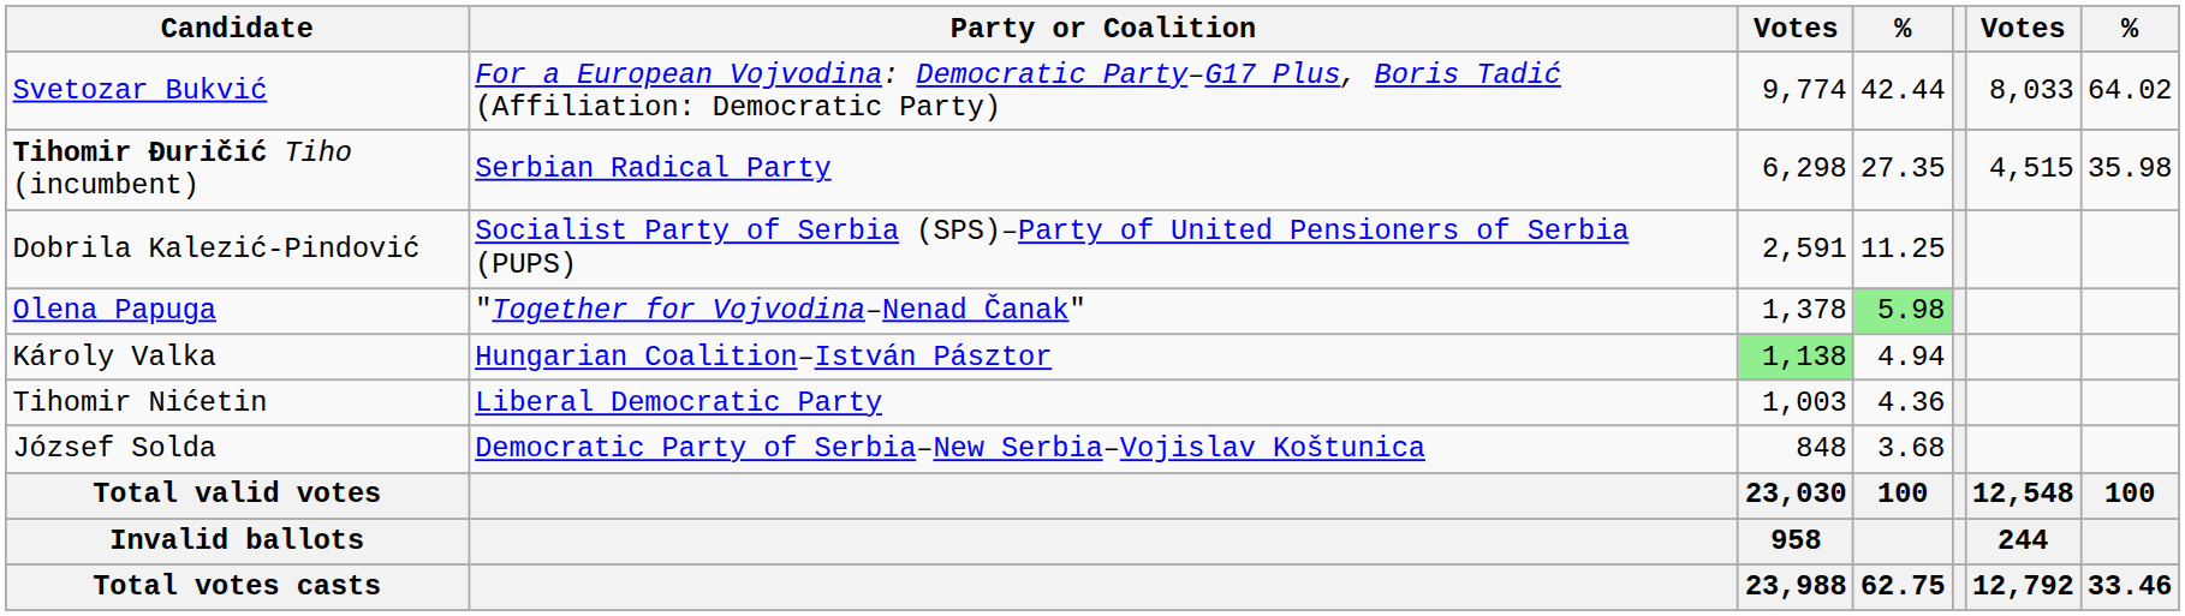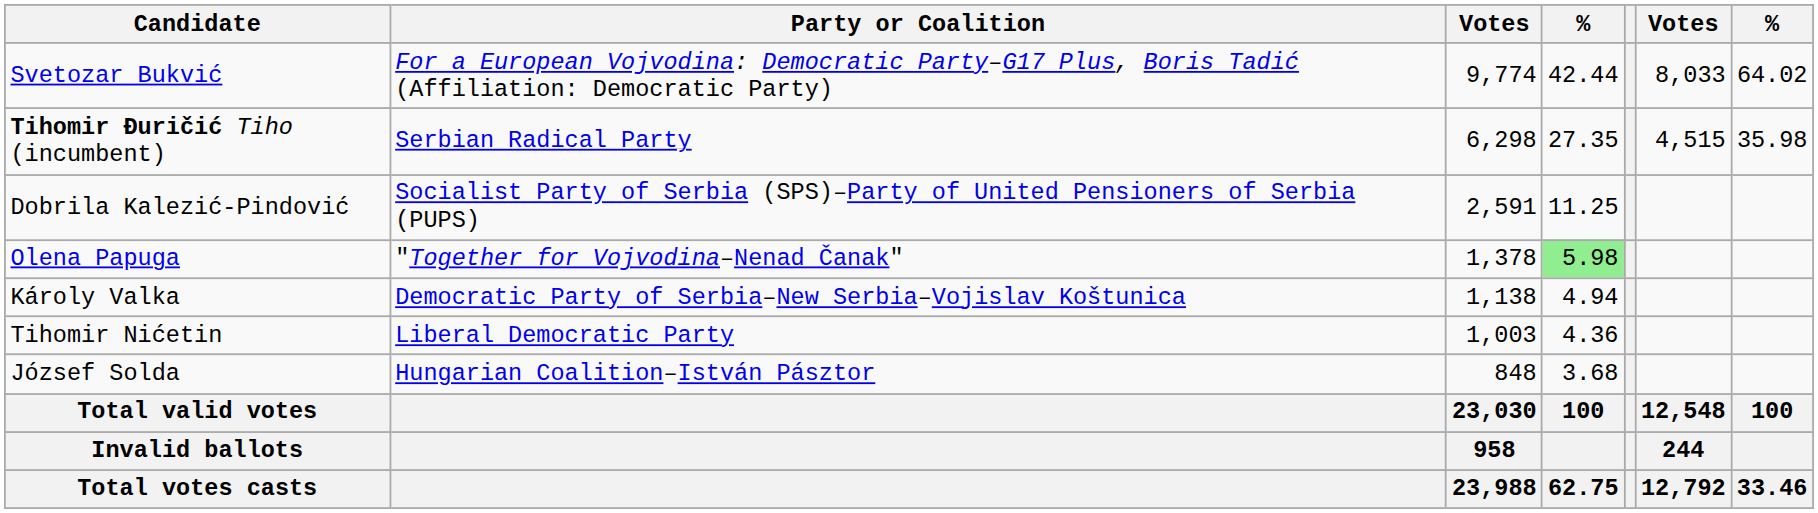Károly Valka | Party or Coalition: Hungarian Coalition–István Pásztor -> Democratic Party of Serbia–New Serbia–Vojislav Koštunica
Károly Valka | column 3: lightgreen background -> no background
József Solda | Party or Coalition: Democratic Party of Serbia–New Serbia–Vojislav Koštunica -> Hungarian Coalition–István Pásztor
